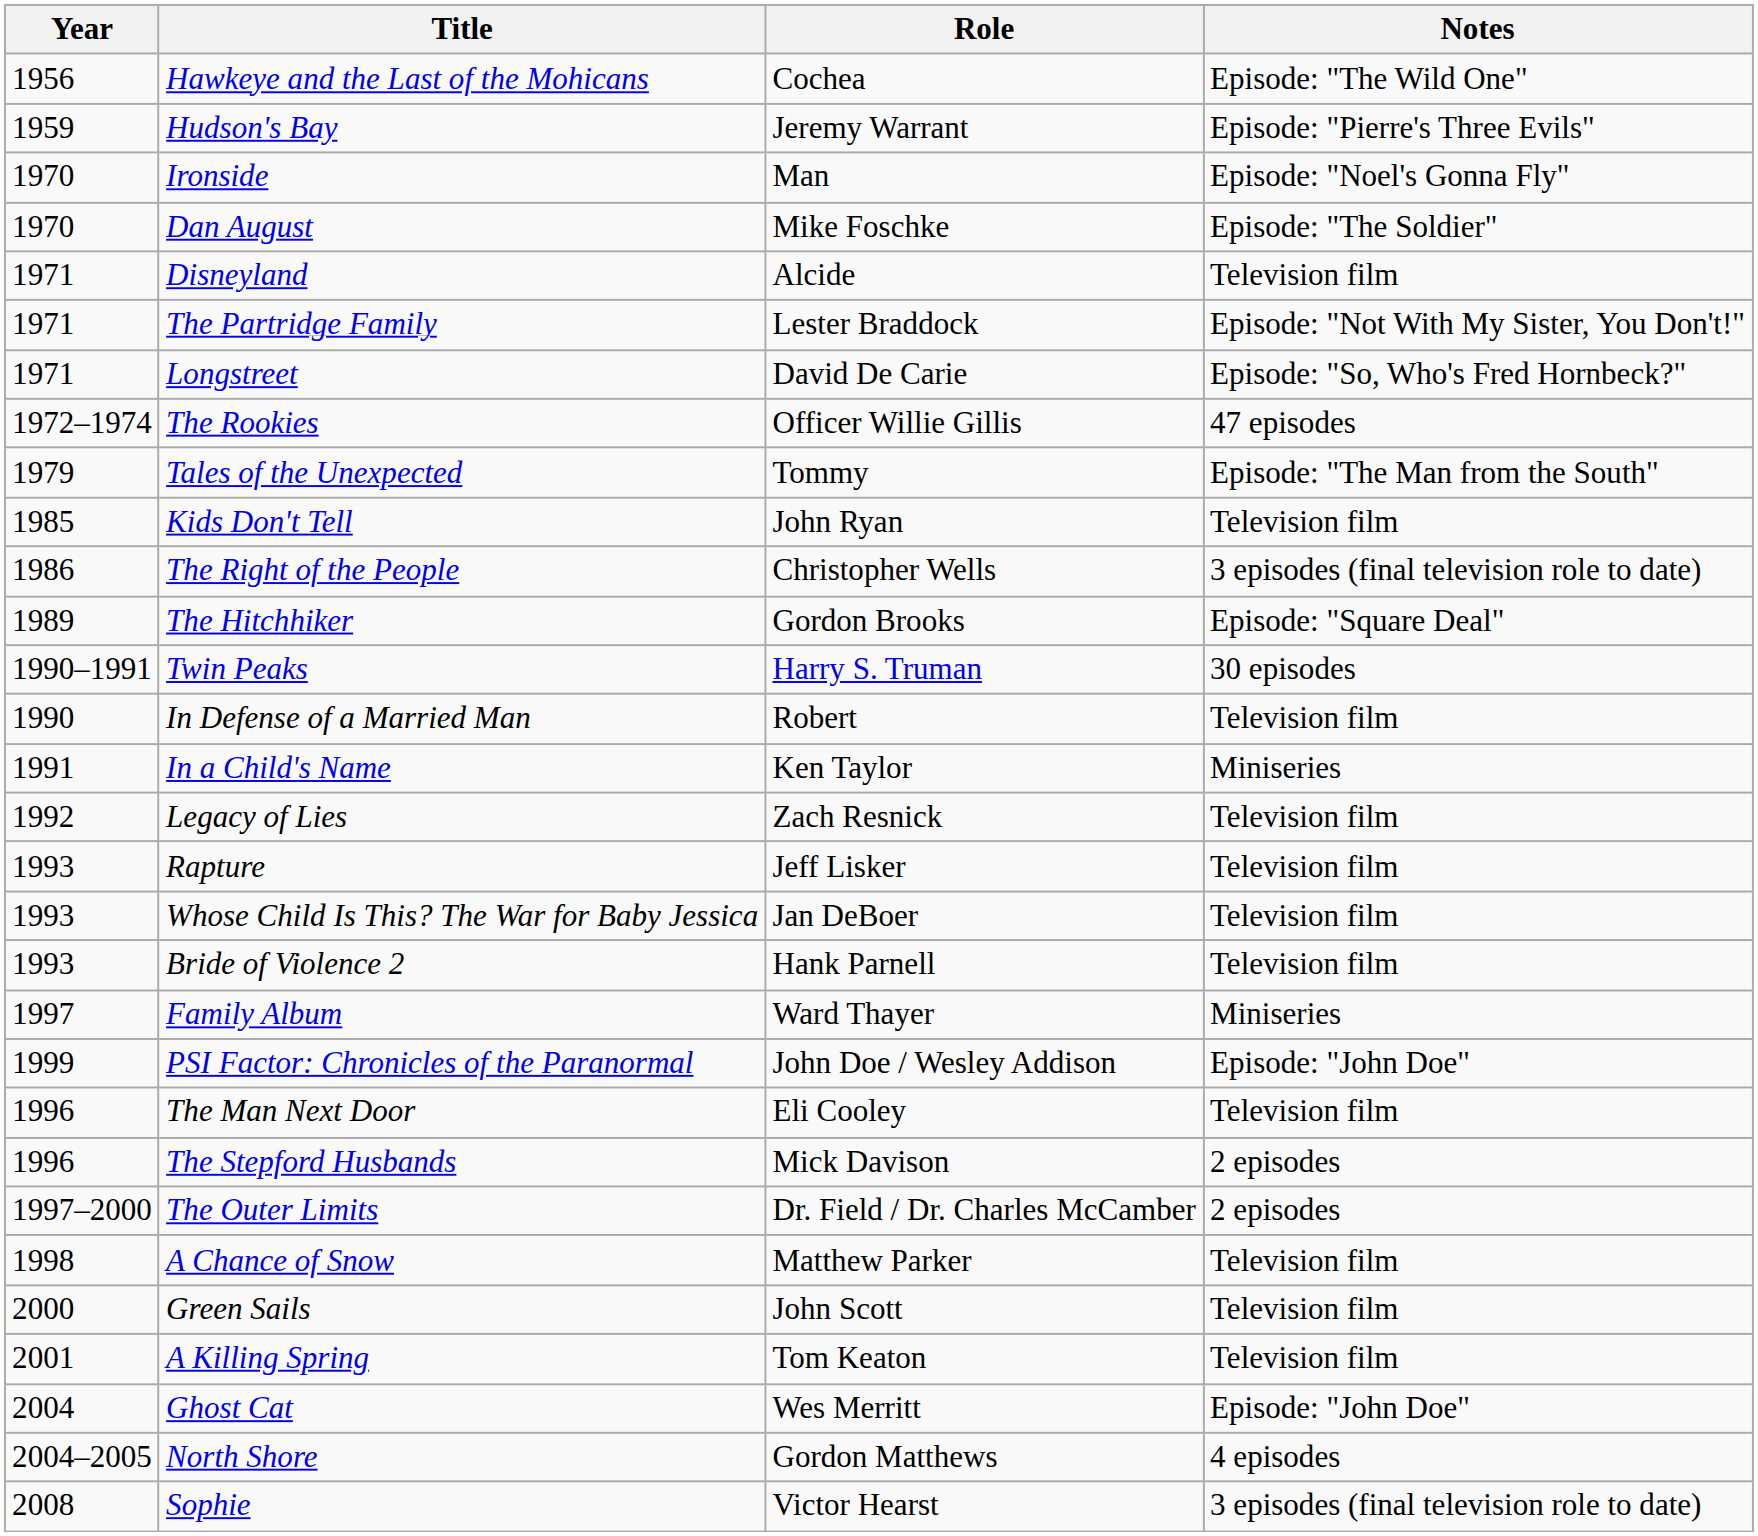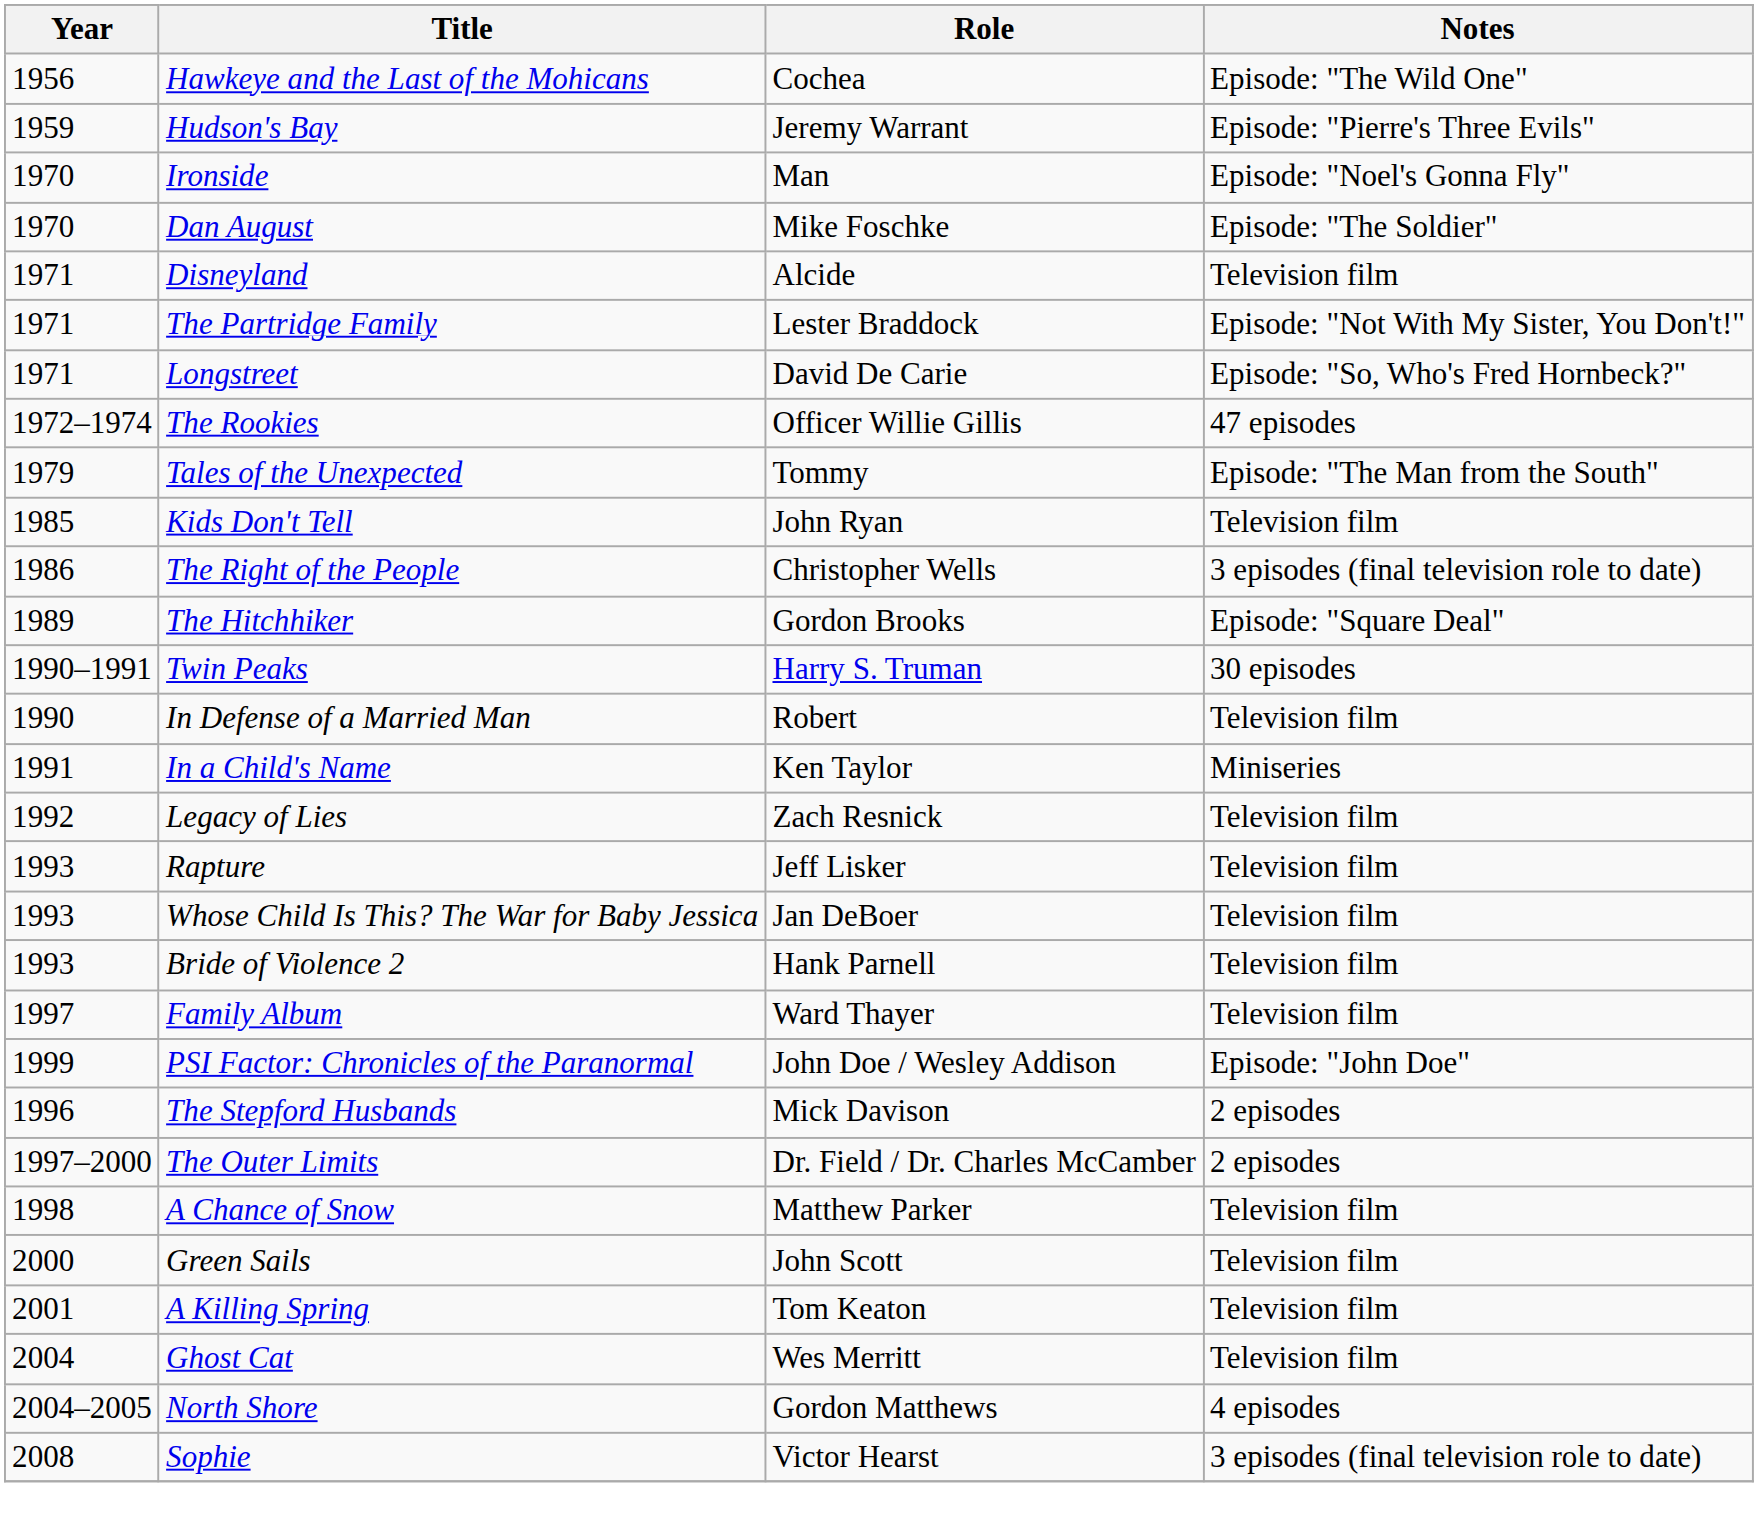Family Album | Notes: Miniseries -> Television film
- row: 1996 | The Man Next Door | Eli Cooley | Television film
Ghost Cat | Notes: Episode: "John Doe" -> Television film
